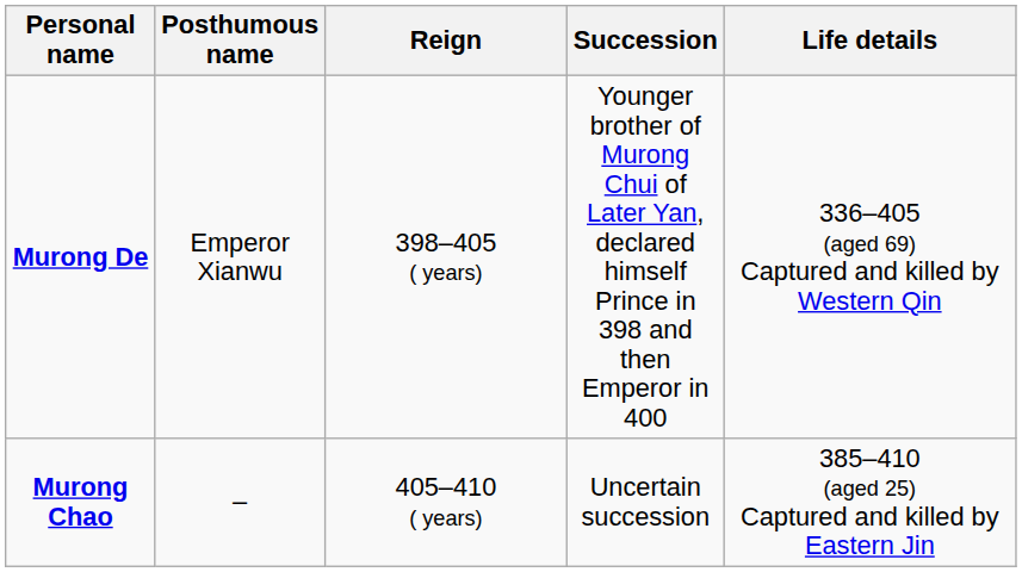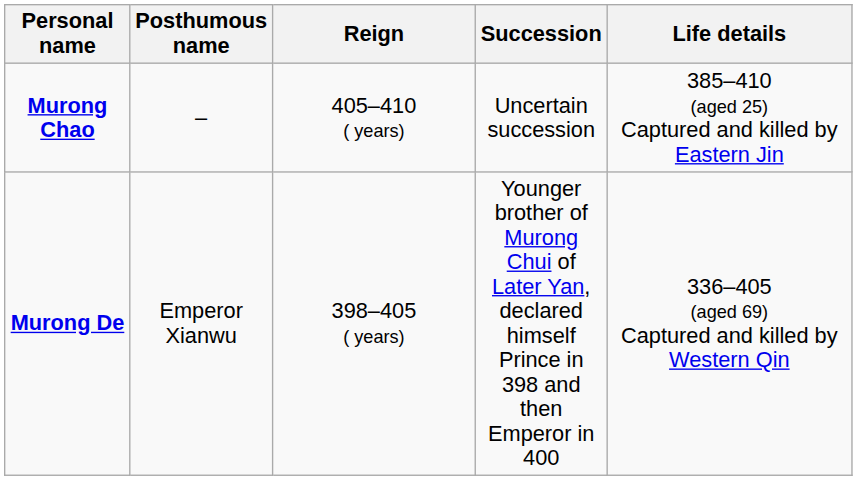rows swapped: Murong De <-> Murong Chao
